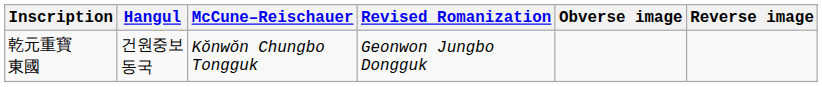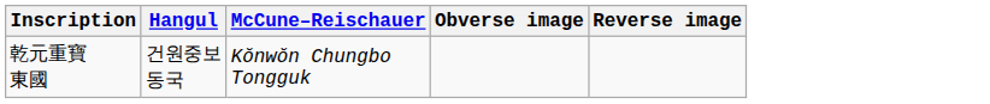- column: Revised Romanization | Geonwon Jungbo Dongguk
